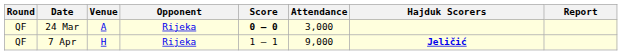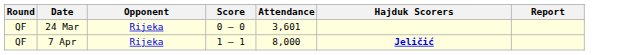- column: Venue | A | H
24 Mar | Score: bold -> normal
24 Mar | Attendance: 3,000 -> 3,601
7 Apr | Attendance: 9,000 -> 8,000
